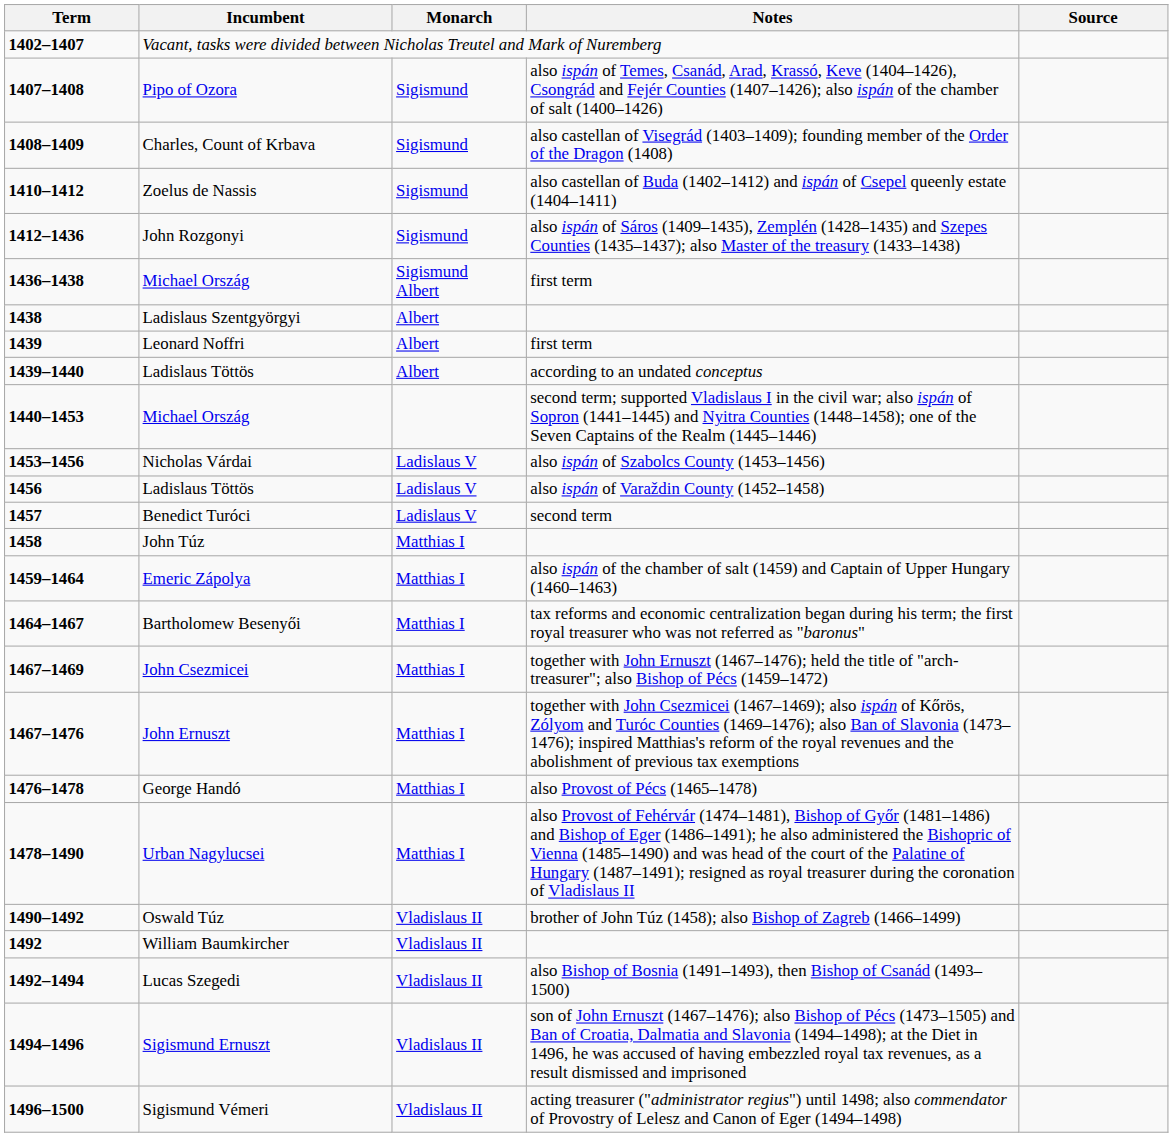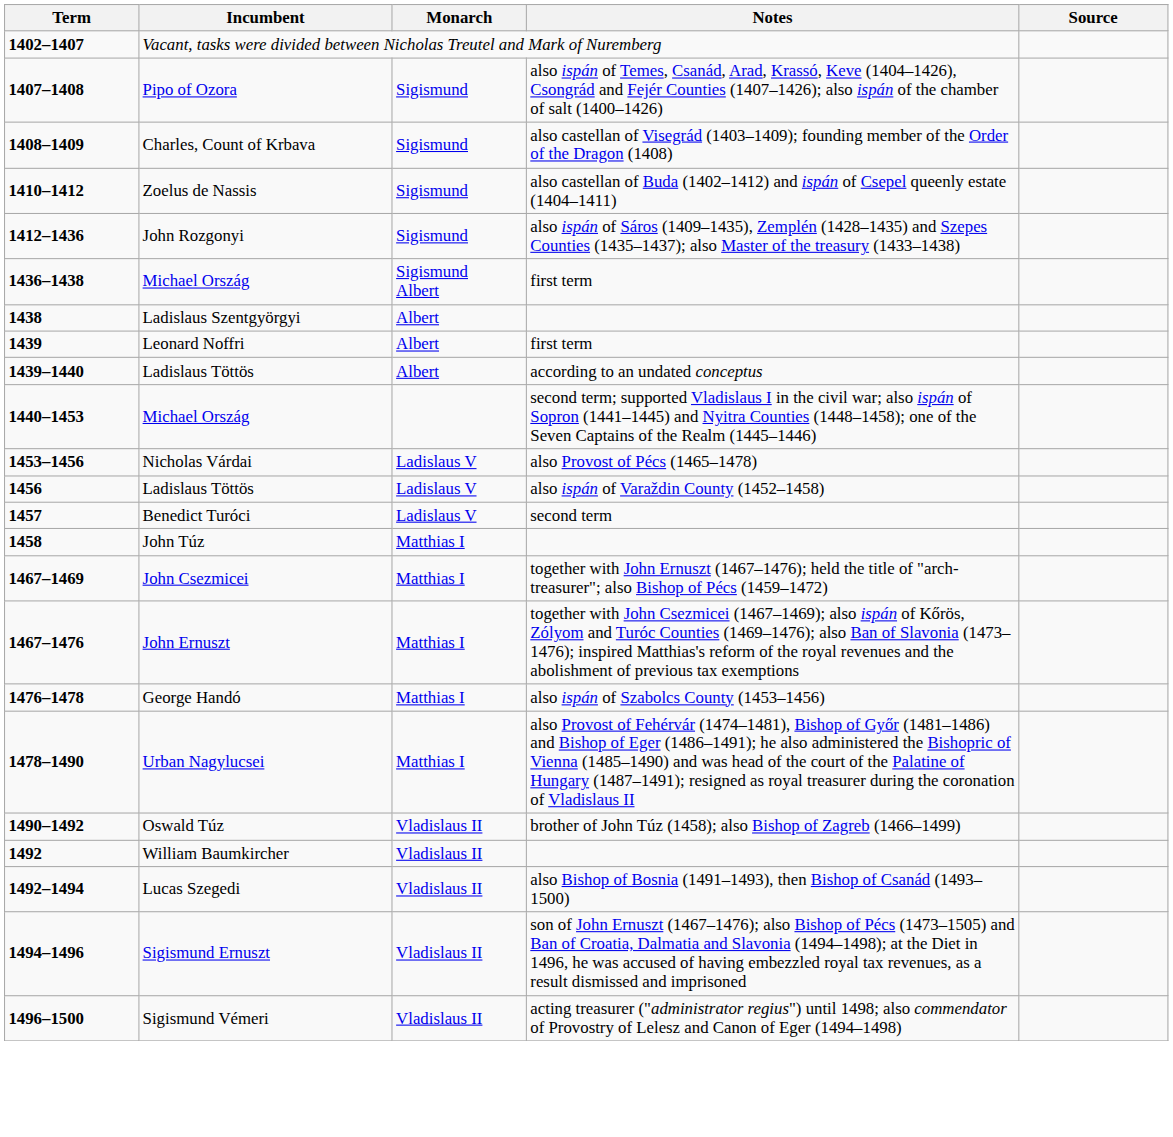Nicholas Várdai | Notes: also ispán of Szabolcs County (1453–1456) -> also Provost of Pécs (1465–1478)
- row: 1459–1464 | Emeric Zápolya | Matthias I | also ispán of the chamber of salt (1459) and Captain of Upper Hungary (1460–1463)
- row: 1464–1467 | Bartholomew Besenyői | Matthias I | tax reforms and economic centralization began during his term; the first royal treasurer who was not referred as "baronus"
George Handó | Notes: also Provost of Pécs (1465–1478) -> also ispán of Szabolcs County (1453–1456)
